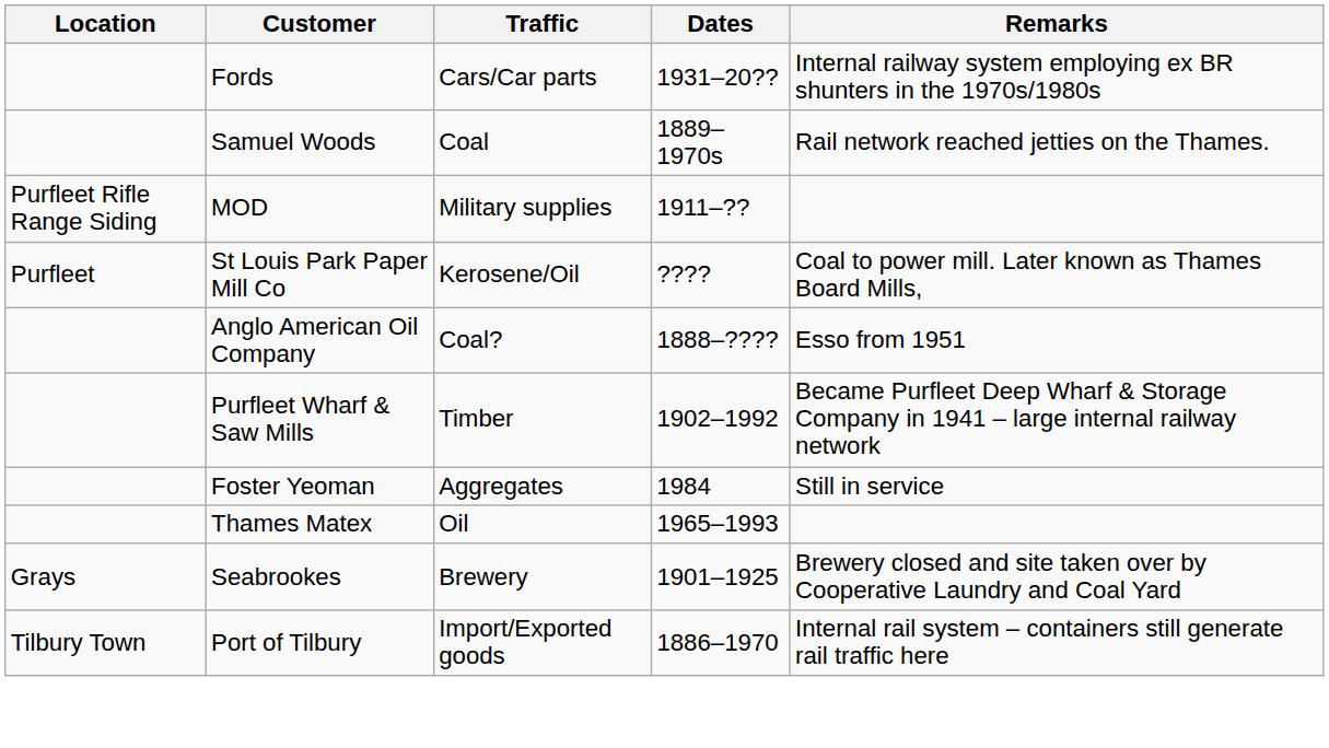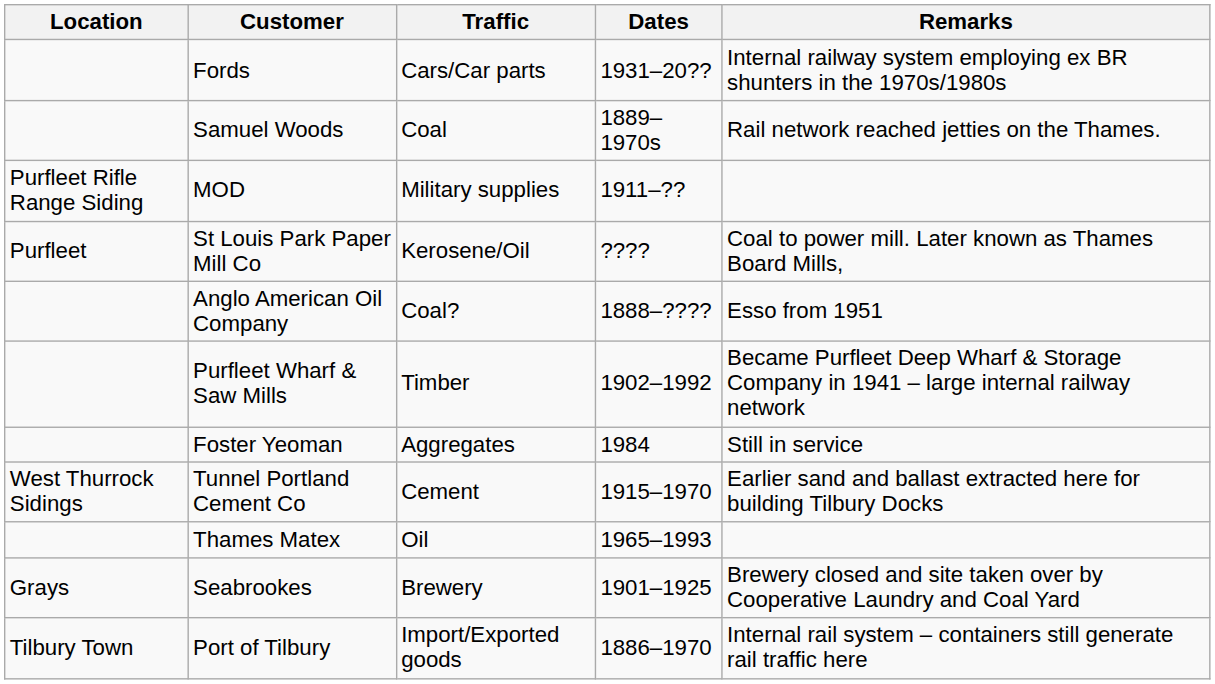+ row: West Thurrock Sidings | Tunnel Portland Cement Co | Cement | 1915–1970 | Earlier sand and ballast extracted here for building Tilbury Docks
